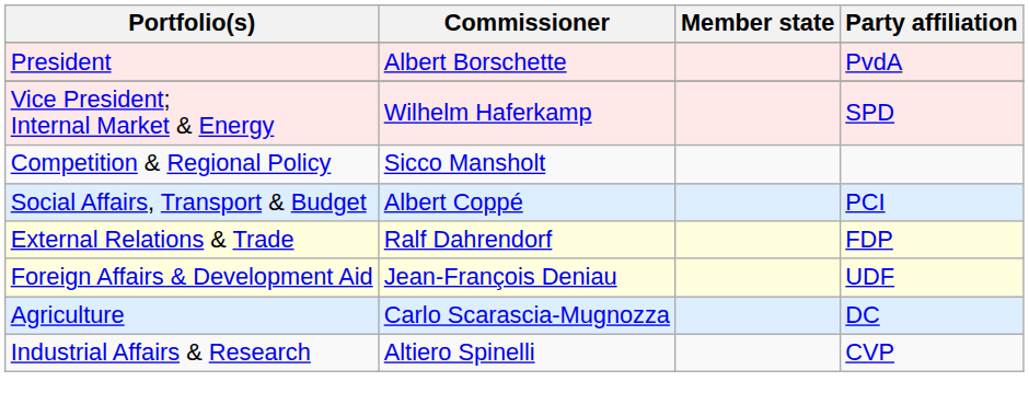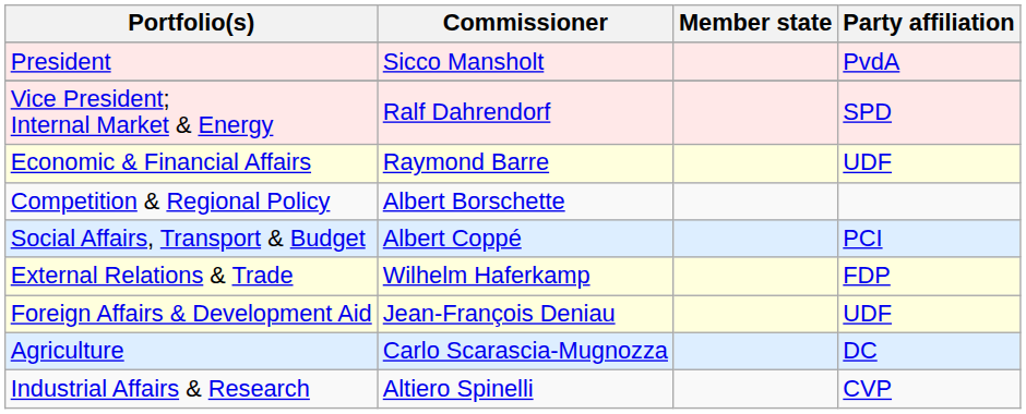President | Commissioner: Albert Borschette -> Sicco Mansholt
Vice President; Internal Market & Energy | Commissioner: Wilhelm Haferkamp -> Ralf Dahrendorf
+ row: Economic & Financial Affairs | Raymond Barre | UDF
Competition & Regional Policy | Commissioner: Sicco Mansholt -> Albert Borschette
External Relations & Trade | Commissioner: Ralf Dahrendorf -> Wilhelm Haferkamp
